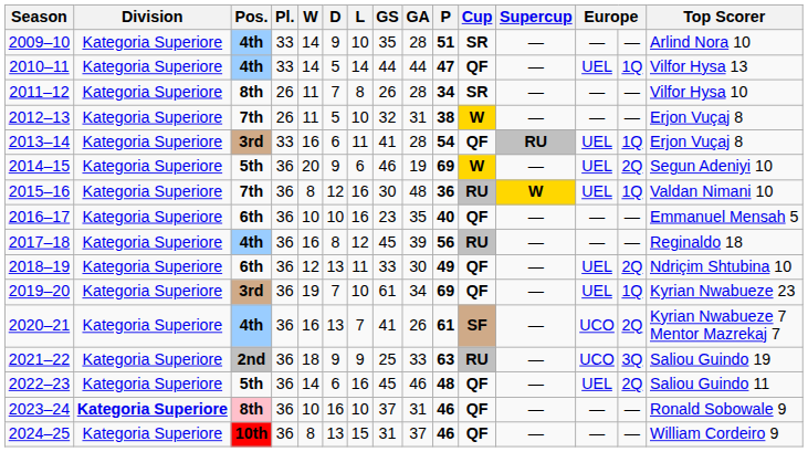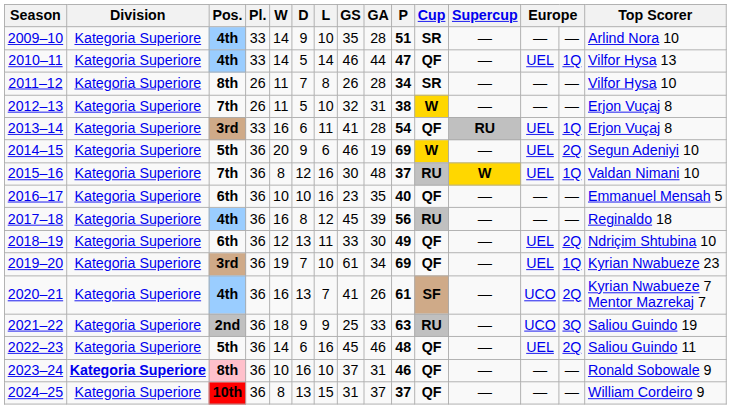2010–11 | GS: 44 -> 46
2015–16 | P: 36 -> 37
2024–25 | P: 46 -> 37
